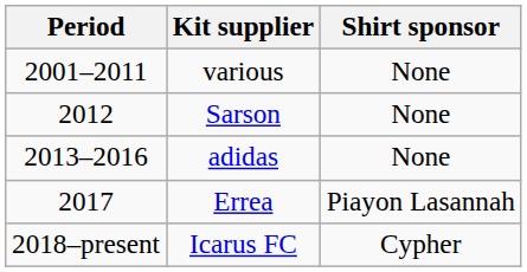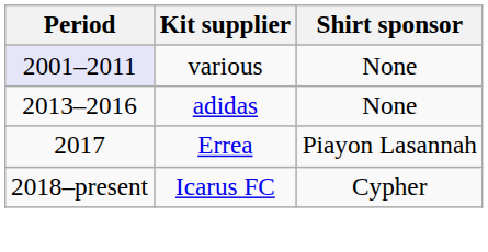various | Period: no background -> lavender background
- row: 2012 | Sarson | None
